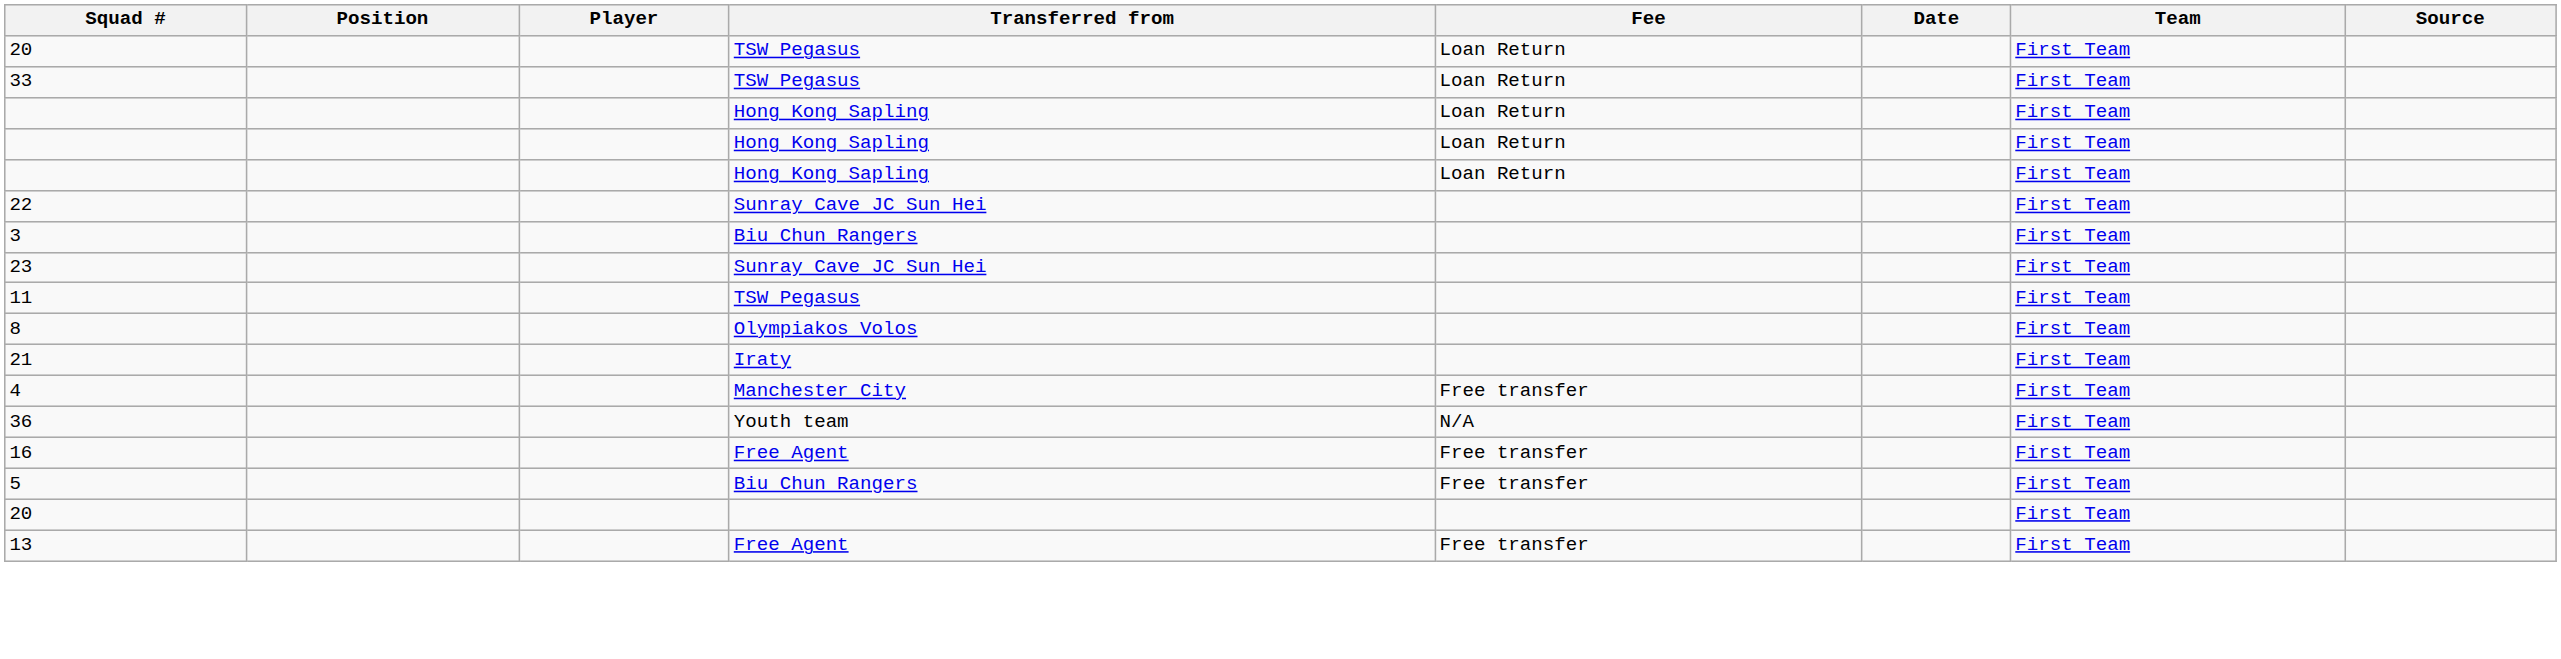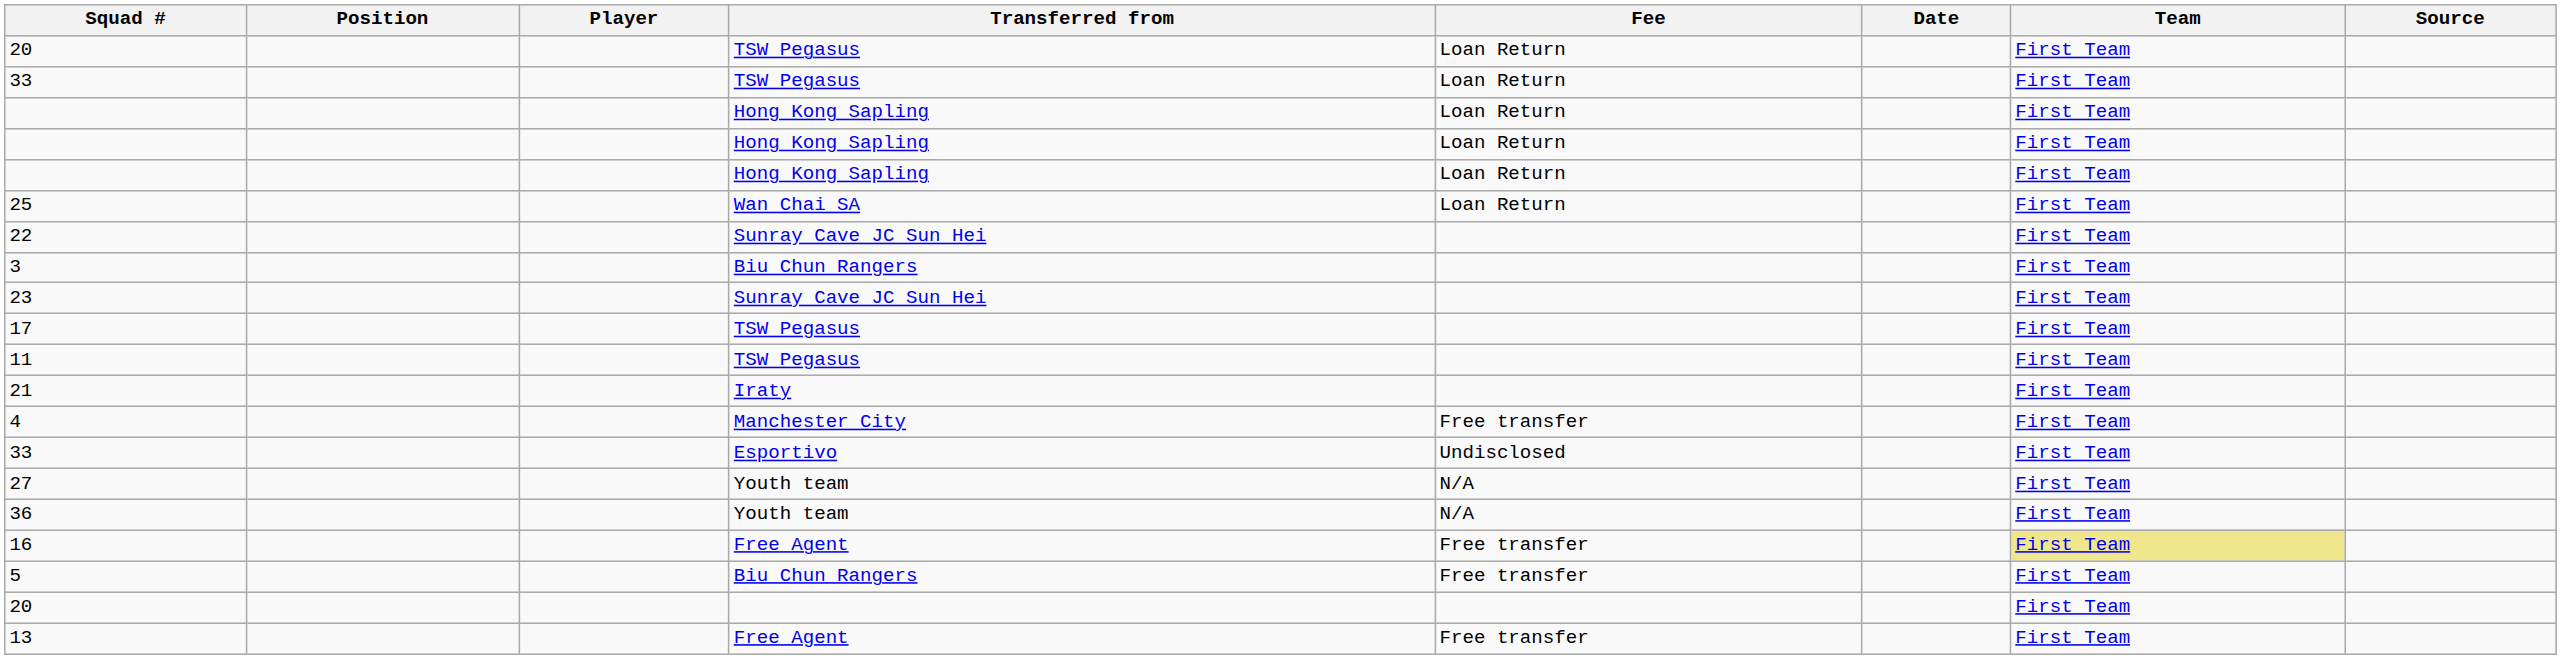+ row: 25 | Wan Chai SA | Loan Return | First Team
+ row: 17 | TSW Pegasus | First Team
- row: 8 | Olympiakos Volos | First Team
+ row: 33 | Esportivo | Undisclosed | First Team
+ row: 27 | Youth team | N/A | First Team
16 | Team: no background -> khaki background
